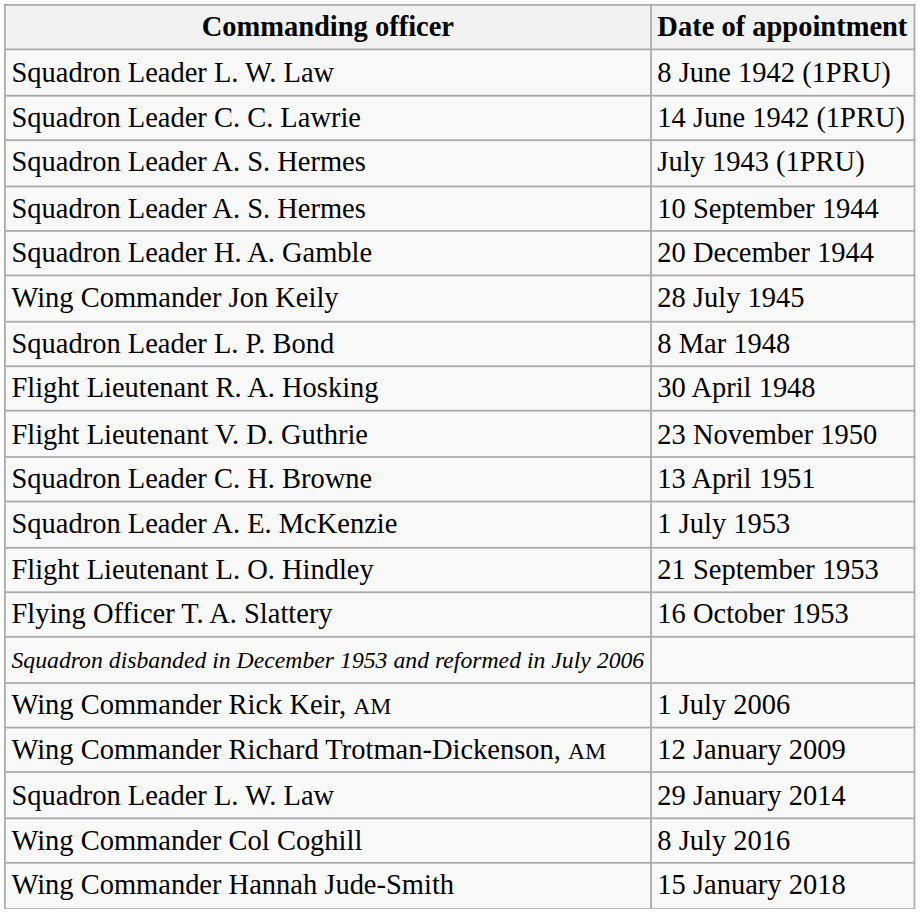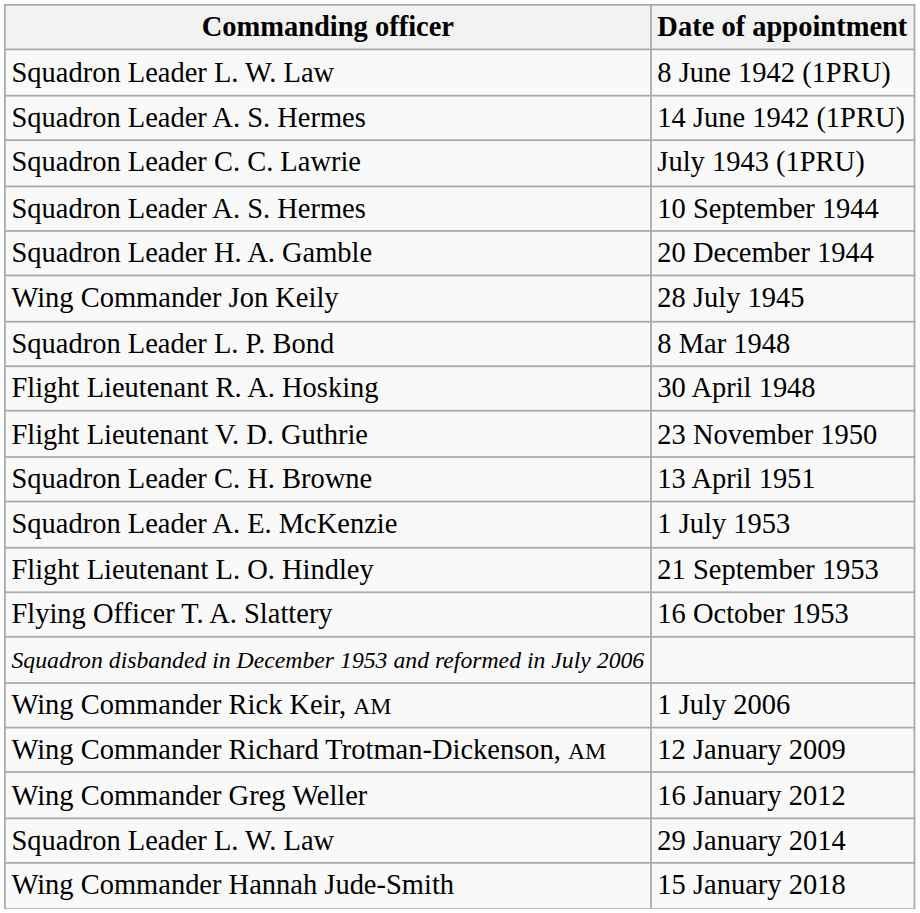14 June 1942 (1PRU) | Commanding officer: Squadron Leader C. C. Lawrie -> Squadron Leader A. S. Hermes
July 1943 (1PRU) | Commanding officer: Squadron Leader A. S. Hermes -> Squadron Leader C. C. Lawrie
+ row: Wing Commander Greg Weller | 16 January 2012
- row: Wing Commander Col Coghill | 8 July 2016
